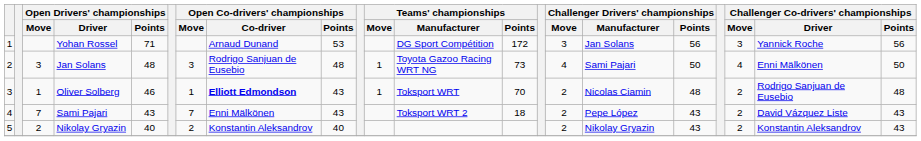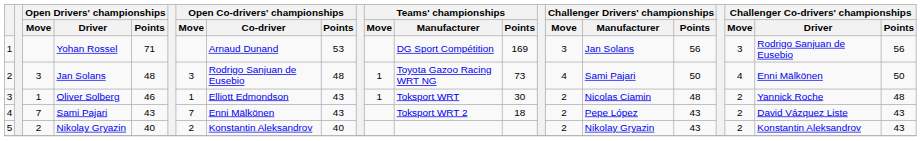Yohan Rossel | Teams' championships / Points: 172 -> 169
Yohan Rossel | Challenger Co-drivers' championships / Driver: Yannick Roche -> Rodrigo Sanjuan de Eusebio
Oliver Solberg | Open Co-drivers' championships / Co-driver: bold -> normal
Oliver Solberg | Teams' championships / Points: 70 -> 30
Oliver Solberg | Challenger Co-drivers' championships / Driver: Rodrigo Sanjuan de Eusebio -> Yannick Roche
